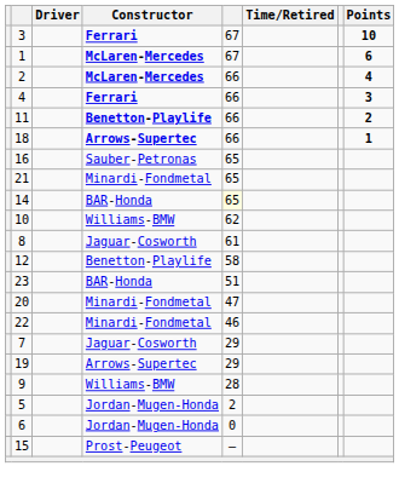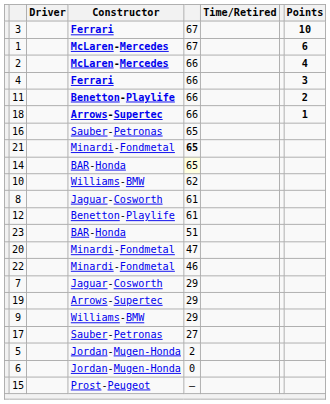21 | column 5: normal -> bold
12 | column 5: 58 -> 61
9 | column 5: 28 -> 29
+ row: 17 | Sauber-Petronas | 27
